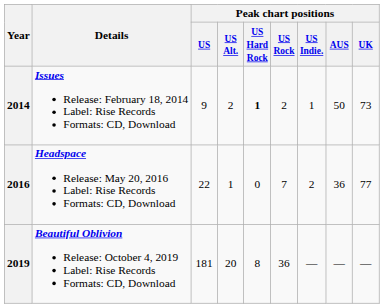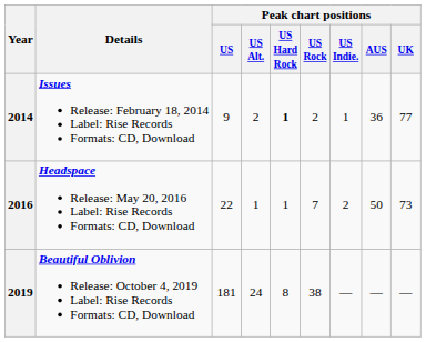2014 | Peak chart positions / AUS: 50 -> 36
2014 | Peak chart positions / UK: 73 -> 77
2016 | Peak chart positions / US Hard Rock: 0 -> 1
2016 | Peak chart positions / AUS: 36 -> 50
2016 | Peak chart positions / UK: 77 -> 73
2019 | Peak chart positions / US Alt.: 20 -> 24
2019 | Peak chart positions / US Rock: 36 -> 38
